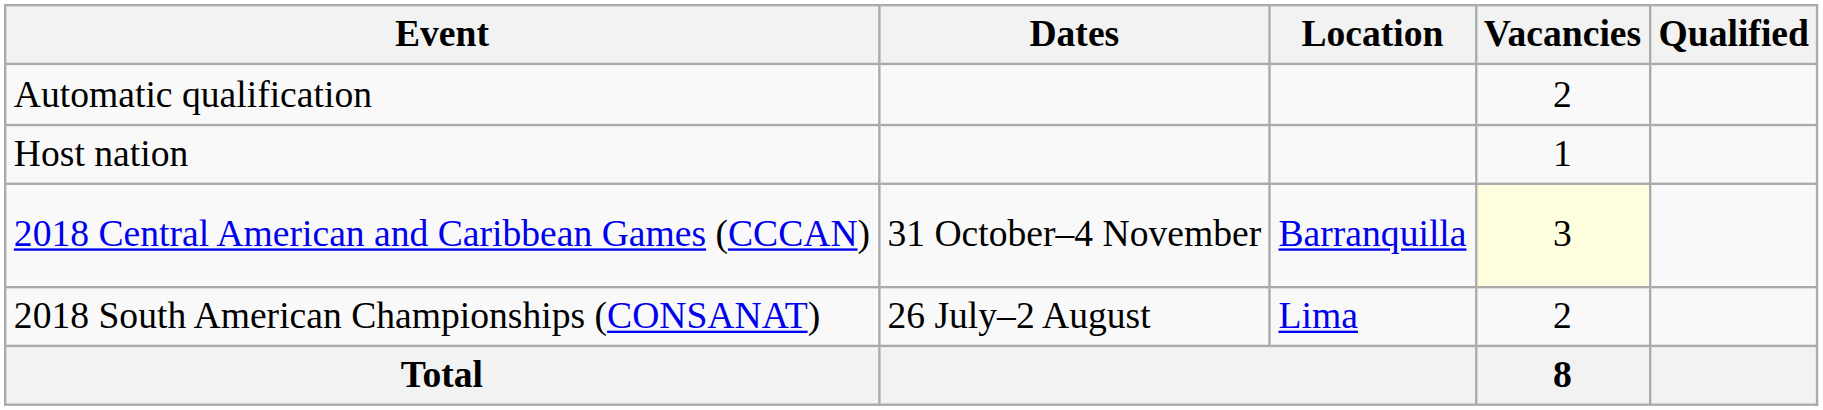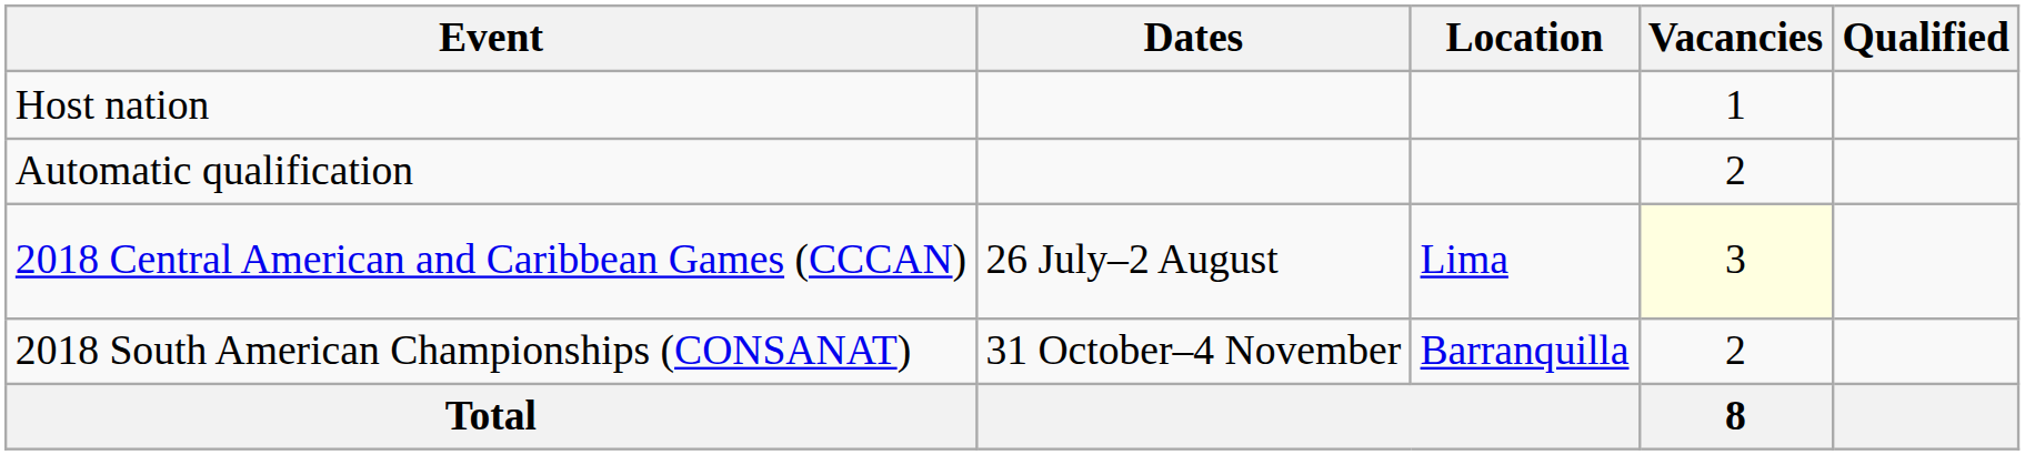rows swapped: Host nation <-> Automatic qualification
2018 Central American and Caribbean Games (CCCAN) | Dates: 31 October–4 November -> 26 July–2 August
2018 Central American and Caribbean Games (CCCAN) | Location: Barranquilla -> Lima
2018 South American Championships (CONSANAT) | Dates: 26 July–2 August -> 31 October–4 November
2018 South American Championships (CONSANAT) | Location: Lima -> Barranquilla
